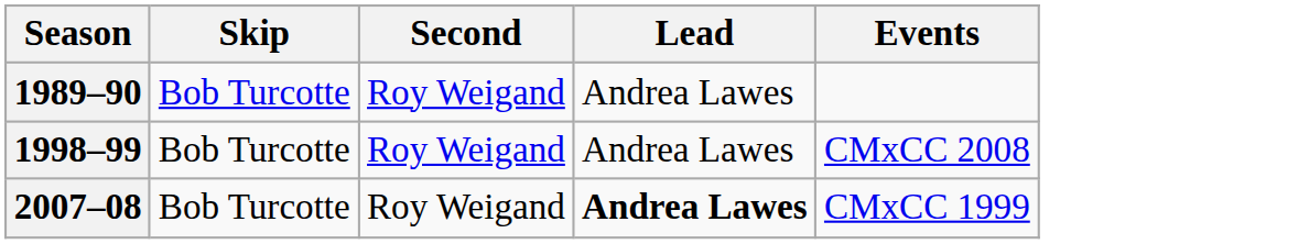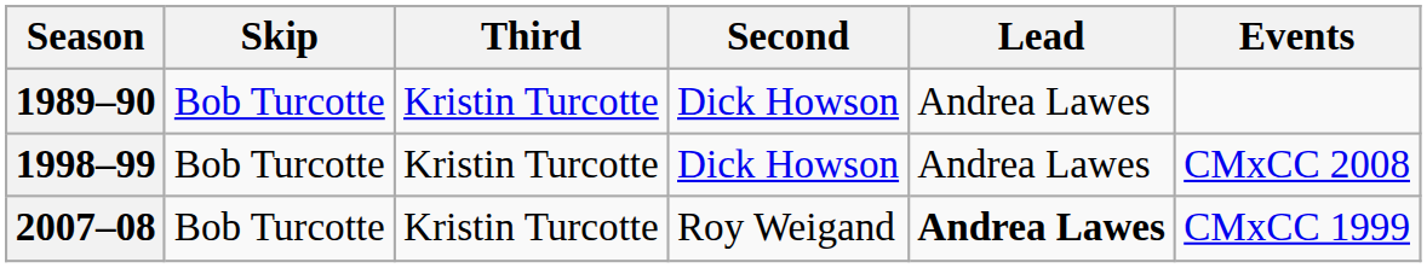+ column: Third | Kristin Turcotte | Kristin Turcotte | Kristin Turcotte
1989–90 | Second: Roy Weigand -> Dick Howson
1998–99 | Second: Roy Weigand -> Dick Howson
